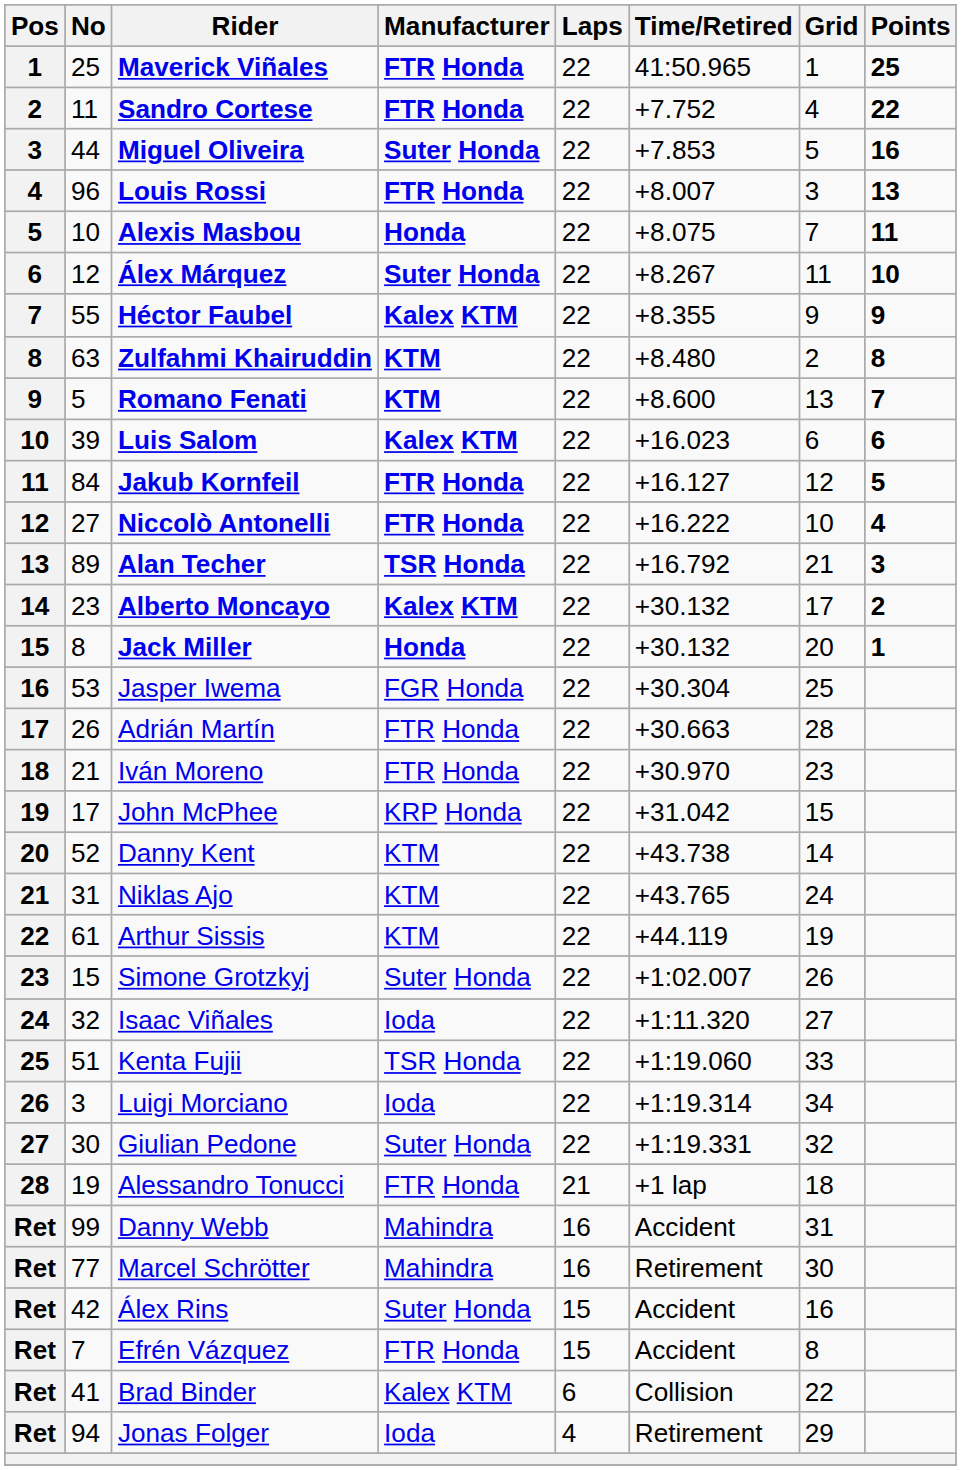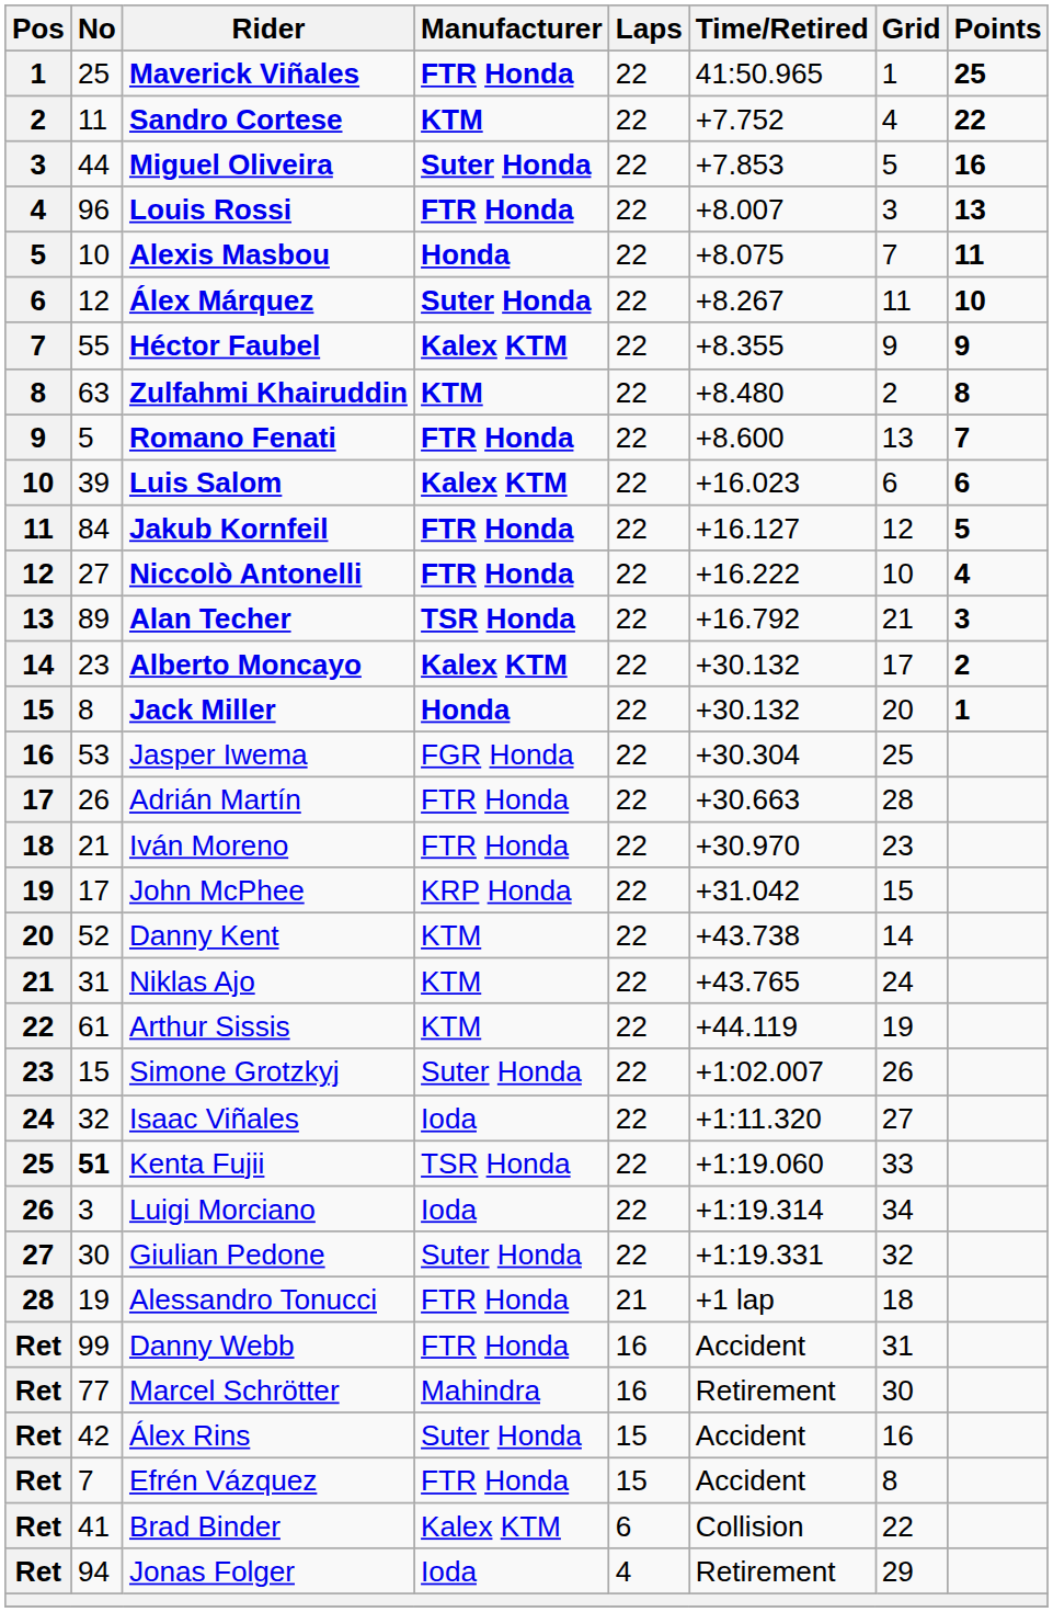Sandro Cortese | Manufacturer: FTR Honda -> KTM
Romano Fenati | Manufacturer: KTM -> FTR Honda
Kenta Fujii | No: normal -> bold
Danny Webb | Manufacturer: Mahindra -> FTR Honda
